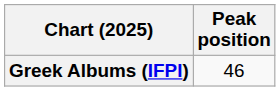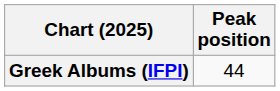Greek Albums (IFPI) | Peak position: 46 -> 44
